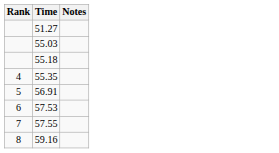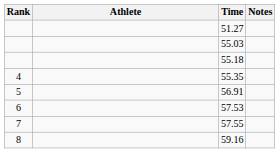+ column: Athlete
